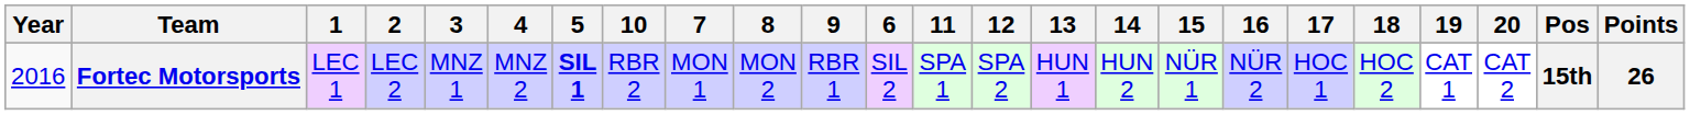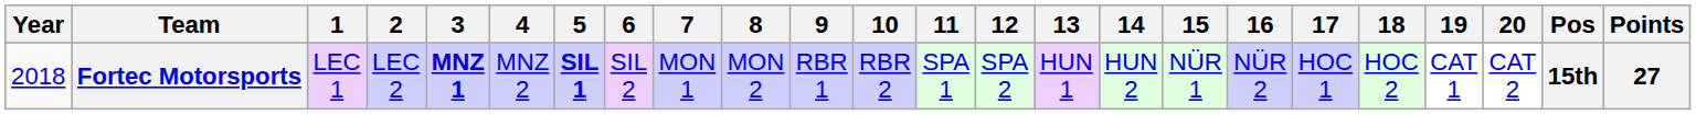columns swapped: 6 <-> 10
Fortec Motorsports | Year: 2016 -> 2018
Fortec Motorsports | 3: normal -> bold
Fortec Motorsports | Points: 26 -> 27
